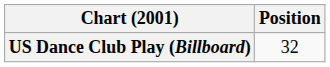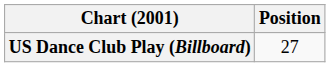US Dance Club Play (Billboard) | Position: 32 -> 27
